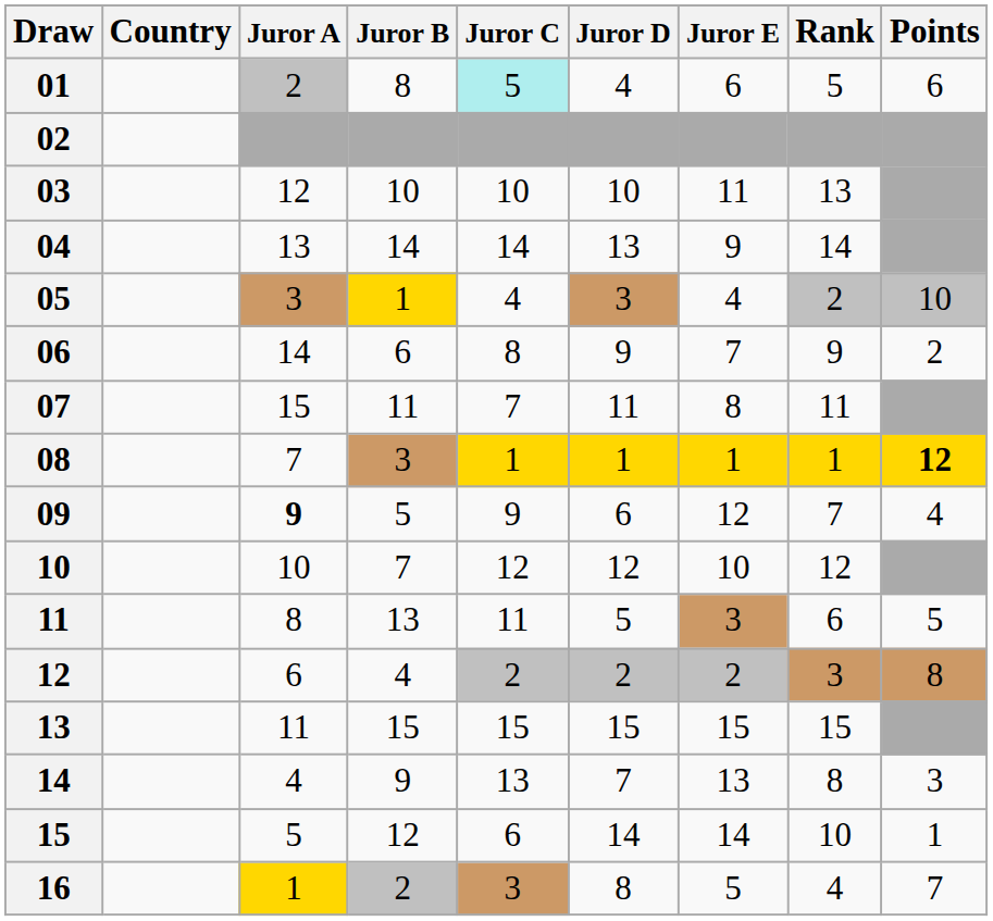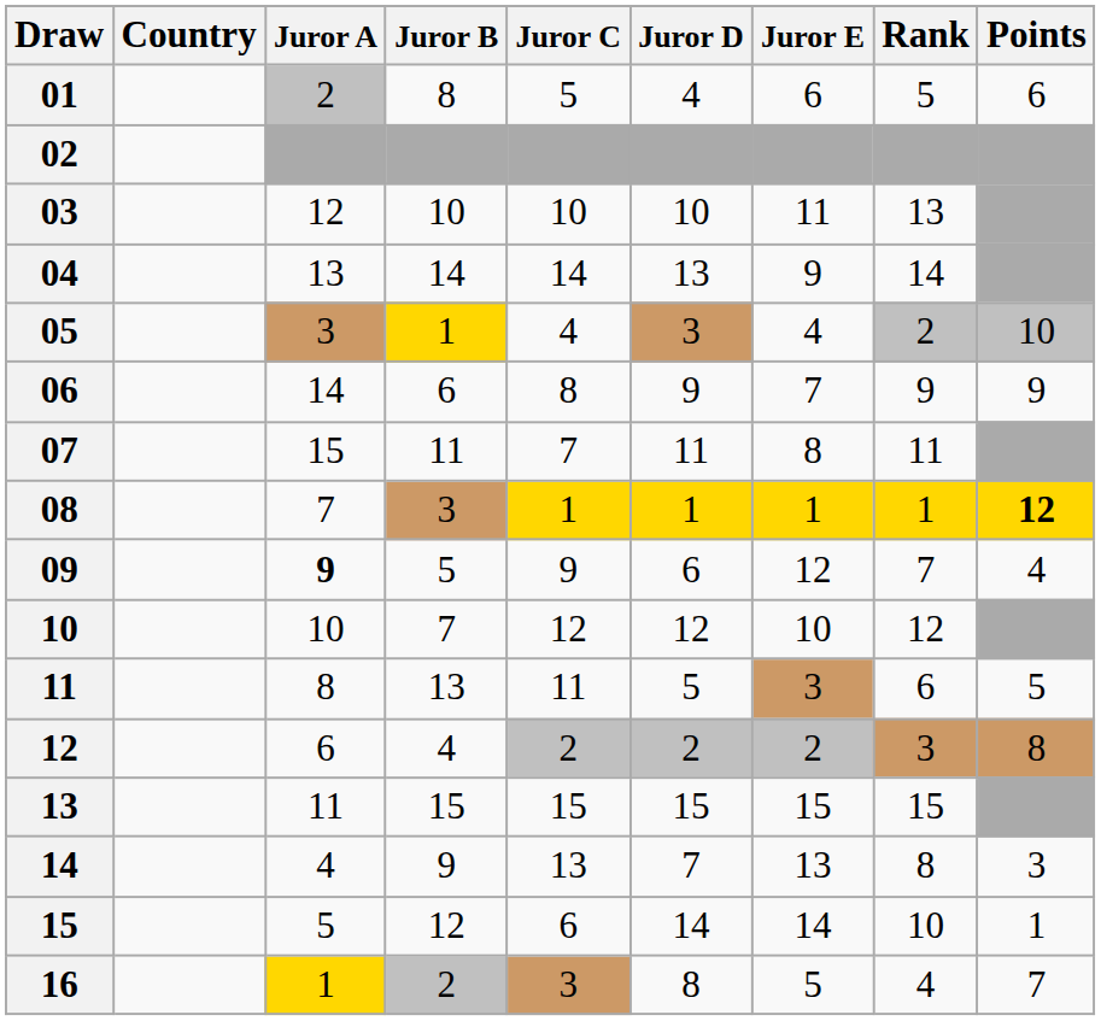01 | Juror C: paleturquoise background -> no background
06 | Points: 2 -> 9
